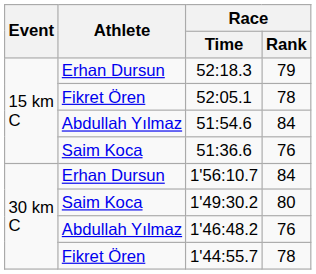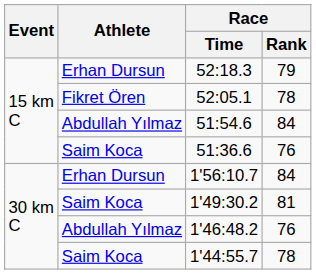1'49:30.2 | Race / Rank: 80 -> 81
1'44:55.7 | Athlete: Fikret Ören -> Saim Koca
